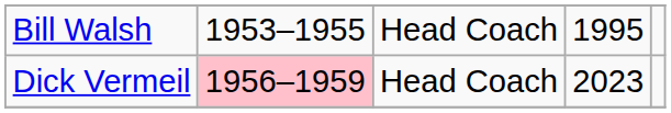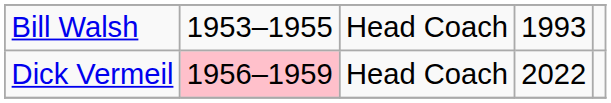Bill Walsh | column 4: 1995 -> 1993
Dick Vermeil | column 4: 2023 -> 2022
